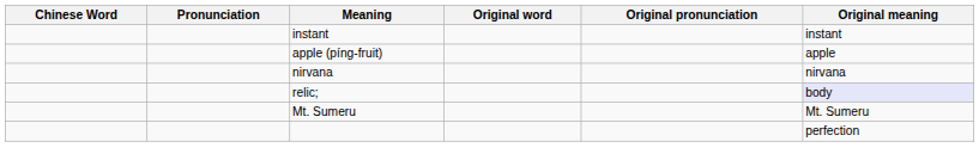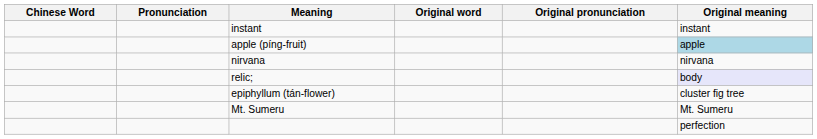apple (píng-fruit) | Original meaning: no background -> lightblue background
+ row: epiphyllum (tán-flower) | cluster fig tree
